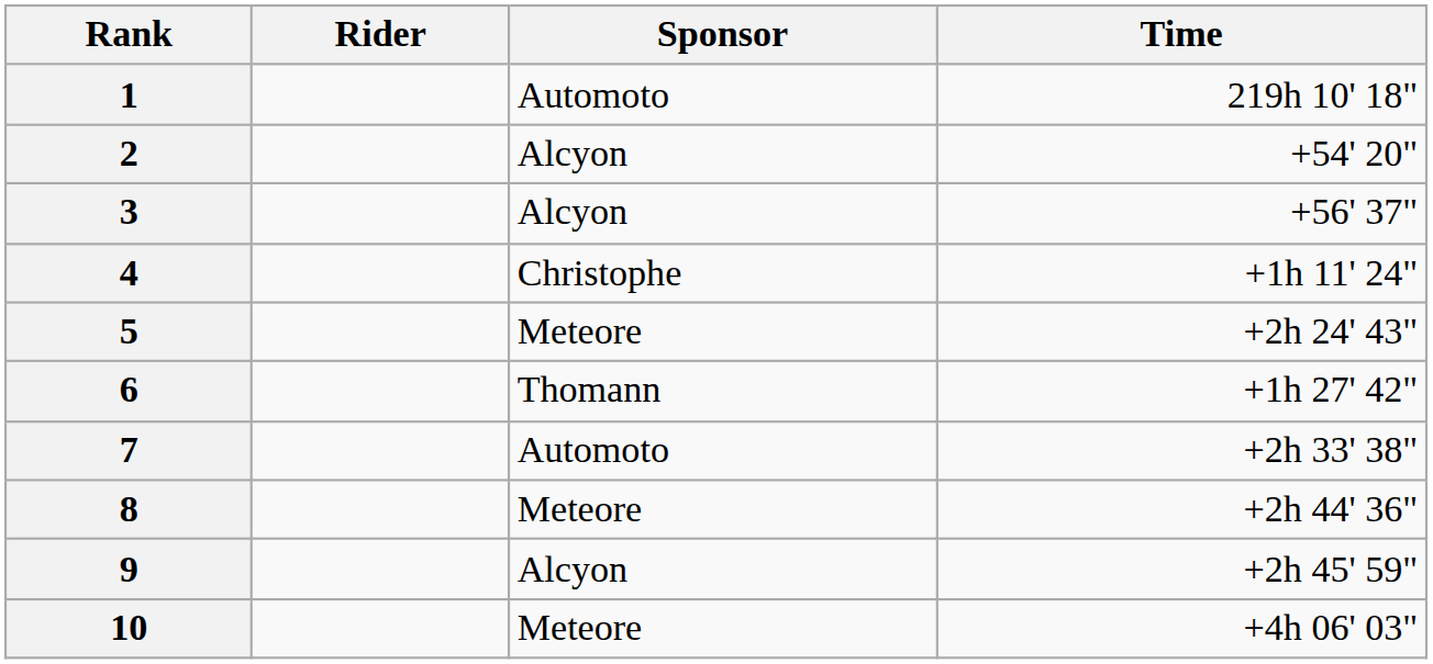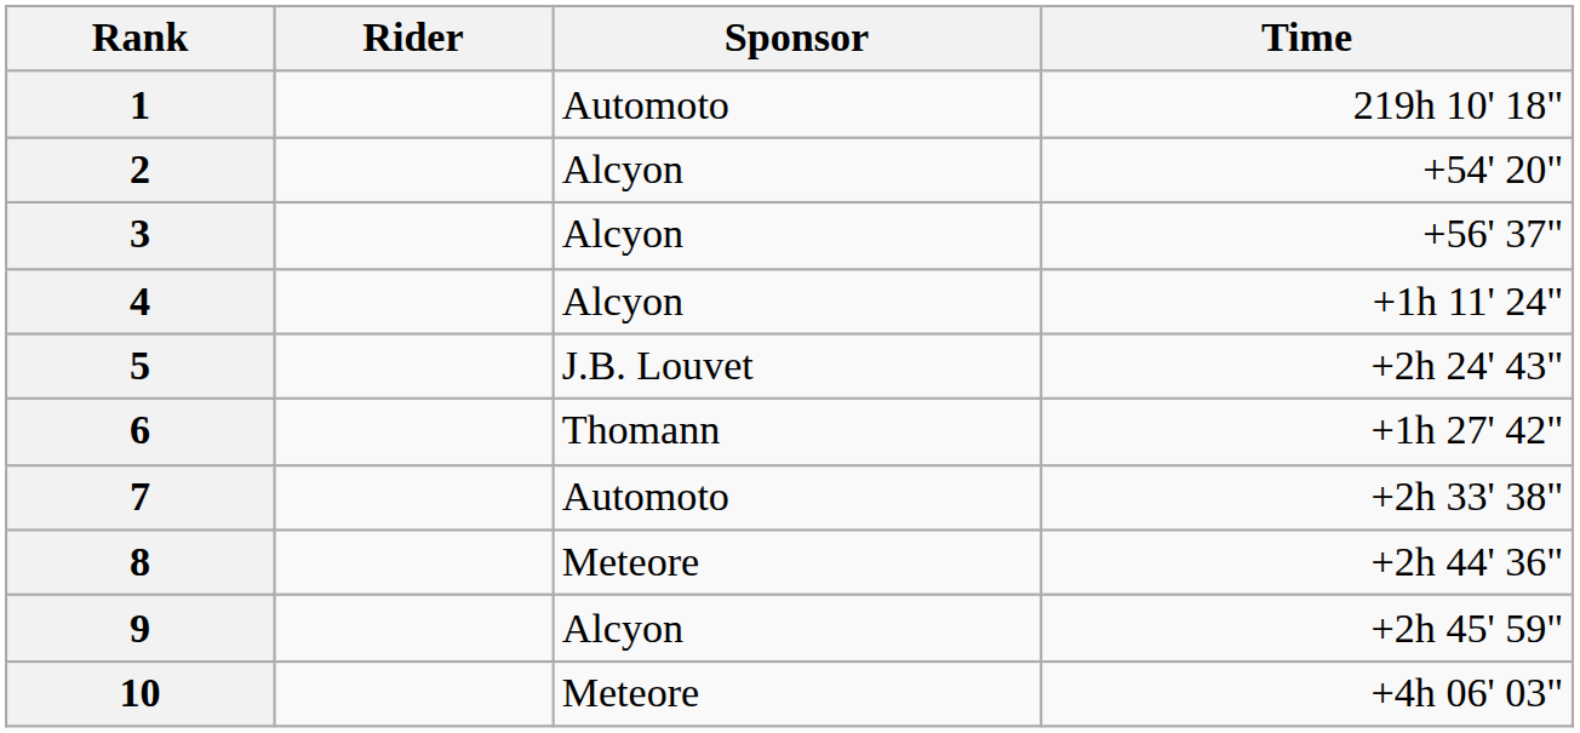4 | Sponsor: Christophe -> Alcyon
5 | Sponsor: Meteore -> J.B. Louvet
